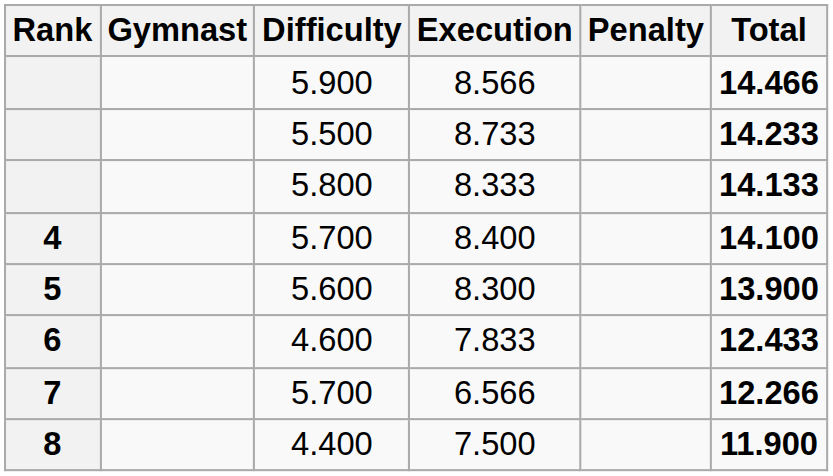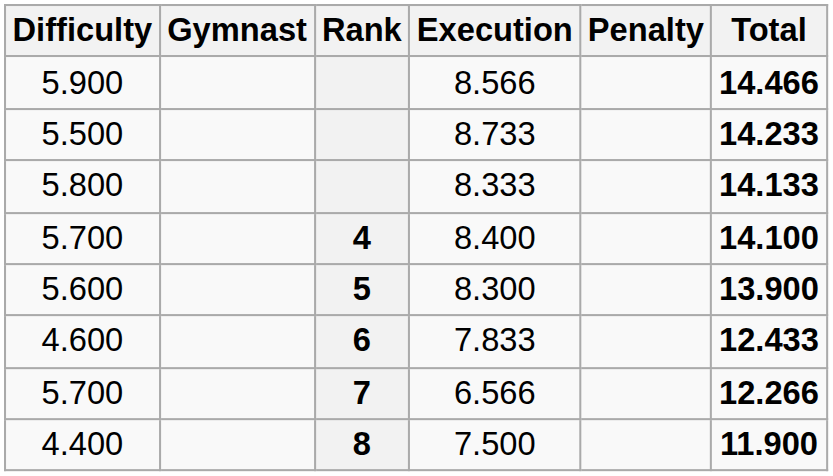columns swapped: Rank <-> Difficulty
